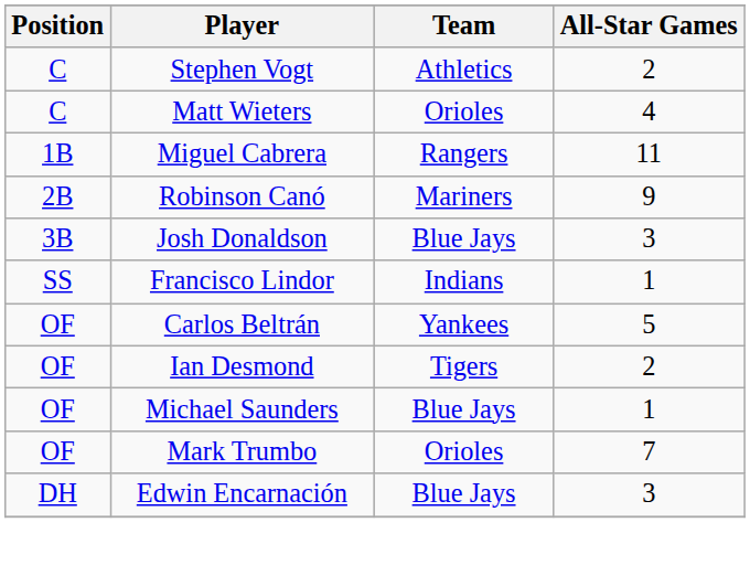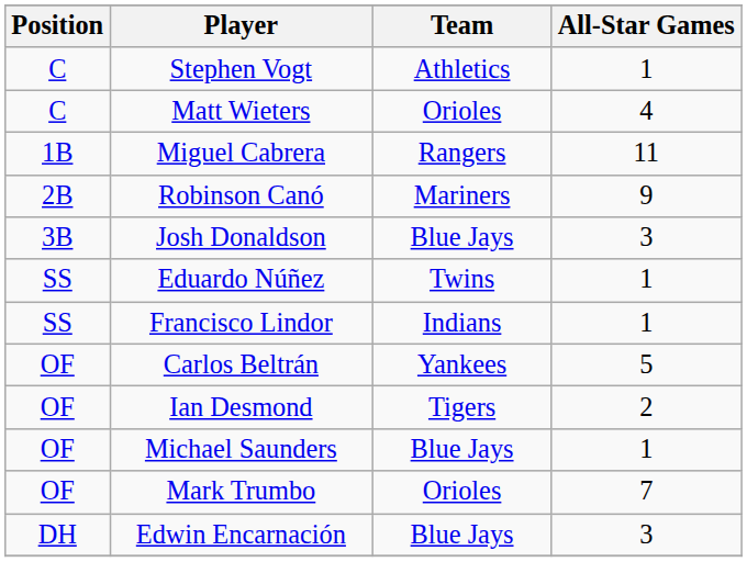Stephen Vogt | All-Star Games: 2 -> 1
+ row: SS | Eduardo Núñez | Twins | 1
